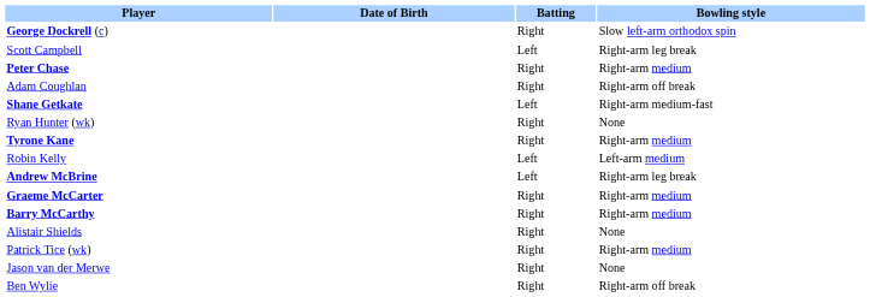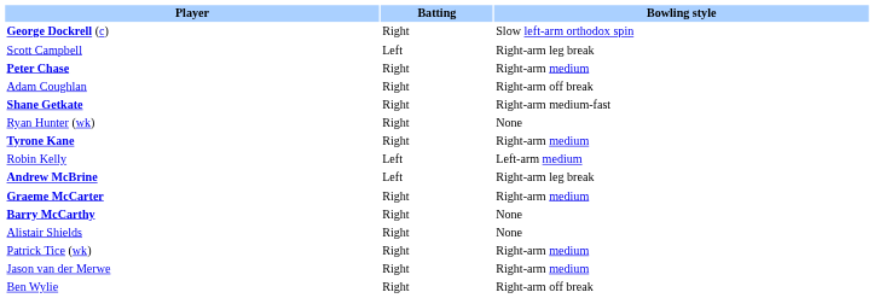- column: Date of Birth
Shane Getkate | Batting: Left -> Right
Barry McCarthy | Bowling style: Right-arm medium -> None
Jason van der Merwe | Bowling style: None -> Right-arm medium
